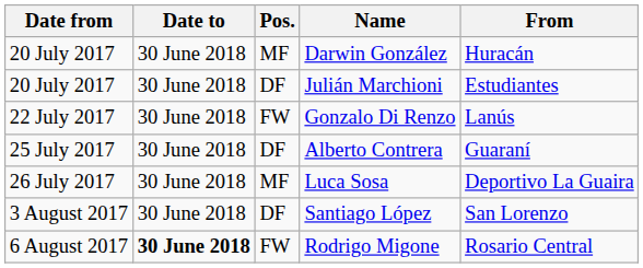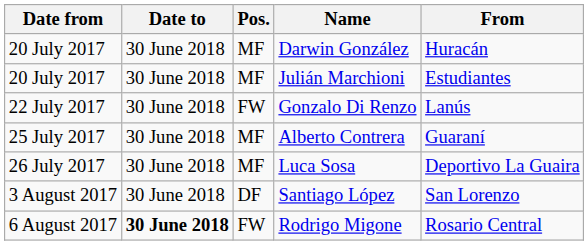Julián Marchioni | Pos.: DF -> MF
Alberto Contrera | Pos.: DF -> MF
